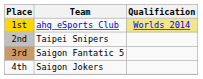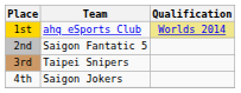2nd | Team: Taipei Snipers -> Saigon Fantatic 5
3rd | Team: Saigon Fantatic 5 -> Taipei Snipers
